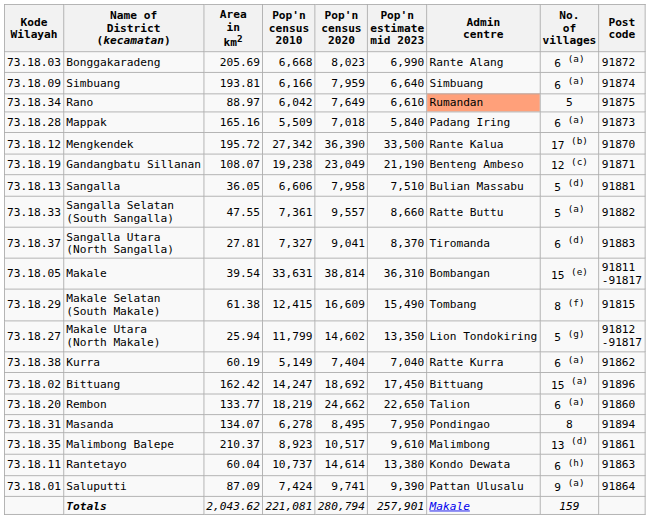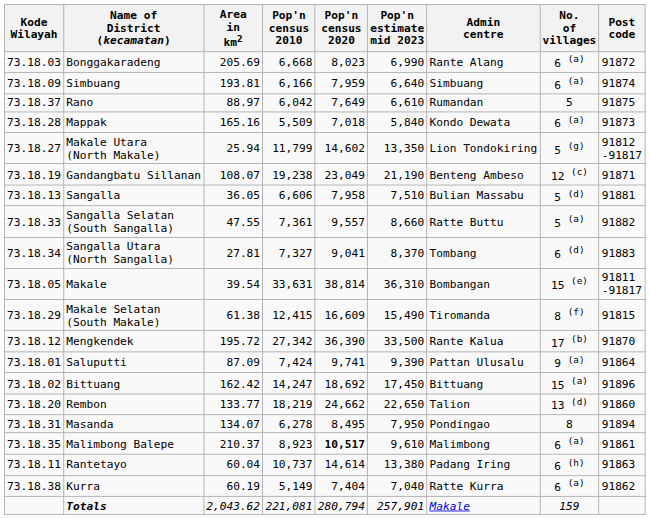Rano | Kode Wilayah: 73.18.34 -> 73.18.37
Rano | Admin centre: lightsalmon background -> no background
Mappak | Admin centre: Padang Iring -> Kondo Dewata
rows swapped: Mengkendek <-> Makale Utara (North Makale)
Sangalla Utara (North Sangalla) | Kode Wilayah: 73.18.37 -> 73.18.34
Sangalla Utara (North Sangalla) | Admin centre: Tiromanda -> Tombang
Makale Selatan (South Makale) | Admin centre: Tombang -> Tiromanda
rows swapped: Saluputti <-> Kurra
Rembon | No. of villages: 6 (a) -> 13 (d)
Malimbong Balepe | Pop'n census 2020: normal -> bold
Malimbong Balepe | No. of villages: 13 (d) -> 6 (a)
Rantetayo | Admin centre: Kondo Dewata -> Padang Iring
